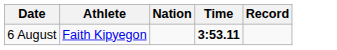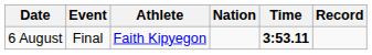+ column: Event | Final
